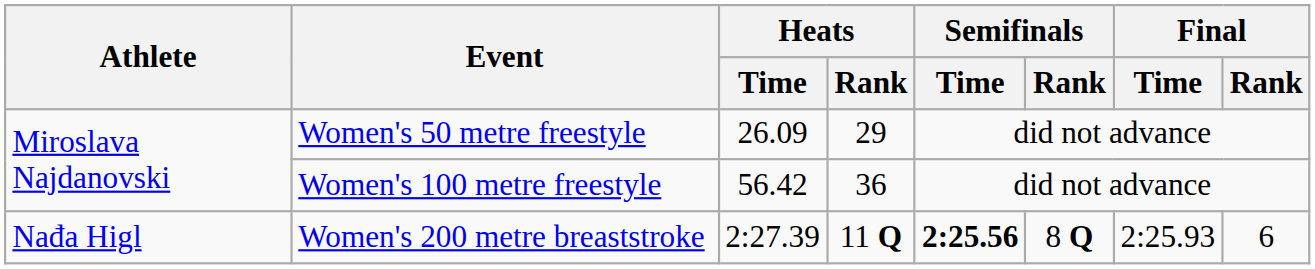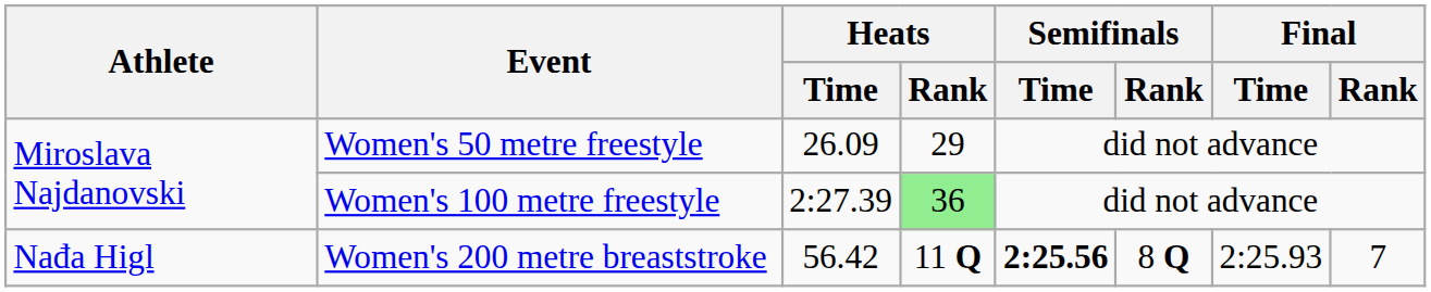Women's 100 metre freestyle | Heats / Time: 56.42 -> 2:27.39
Women's 100 metre freestyle | Heats / Rank: no background -> lightgreen background
Women's 200 metre breaststroke | Heats / Time: 2:27.39 -> 56.42
Women's 200 metre breaststroke | Final / Rank: 6 -> 7
